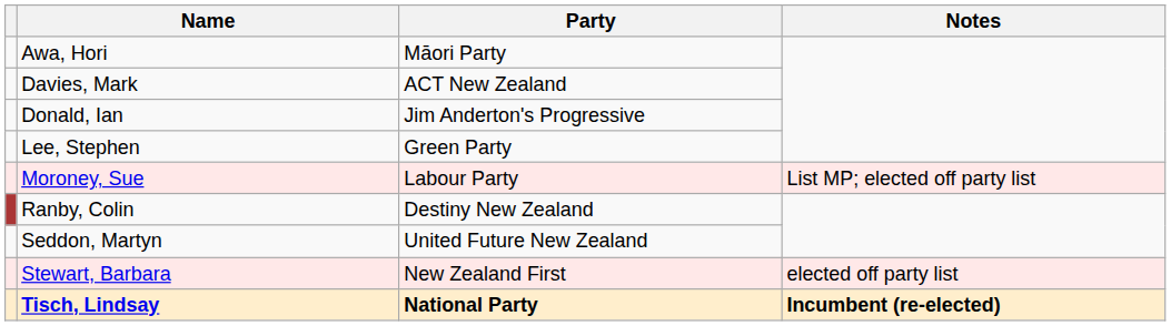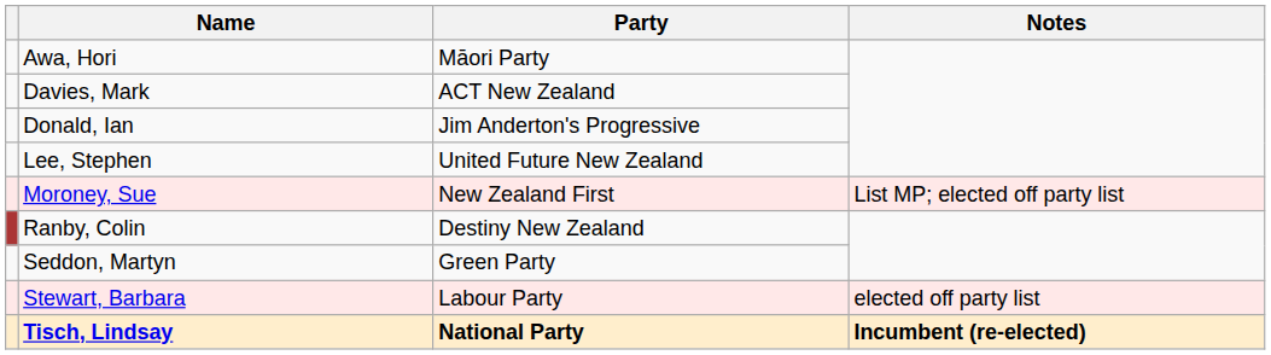Lee, Stephen | Party: Green Party -> United Future New Zealand
Moroney, Sue | Party: Labour Party -> New Zealand First
Seddon, Martyn | Party: United Future New Zealand -> Green Party
Stewart, Barbara | Party: New Zealand First -> Labour Party
